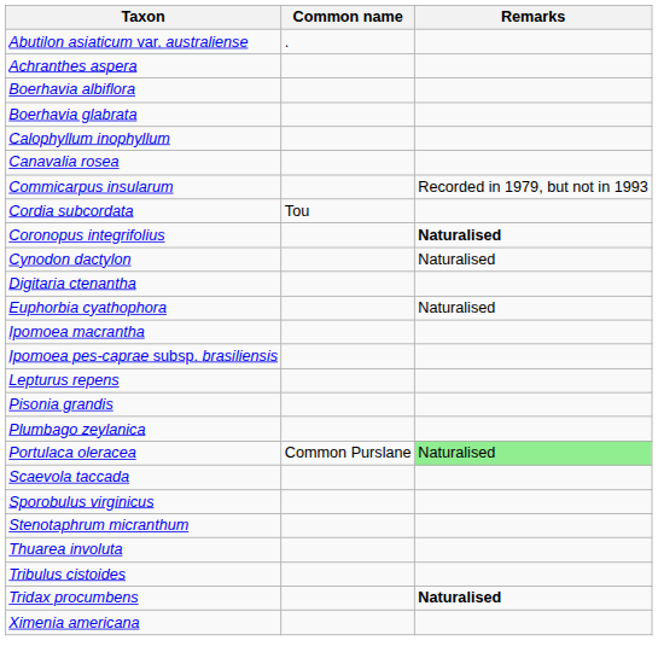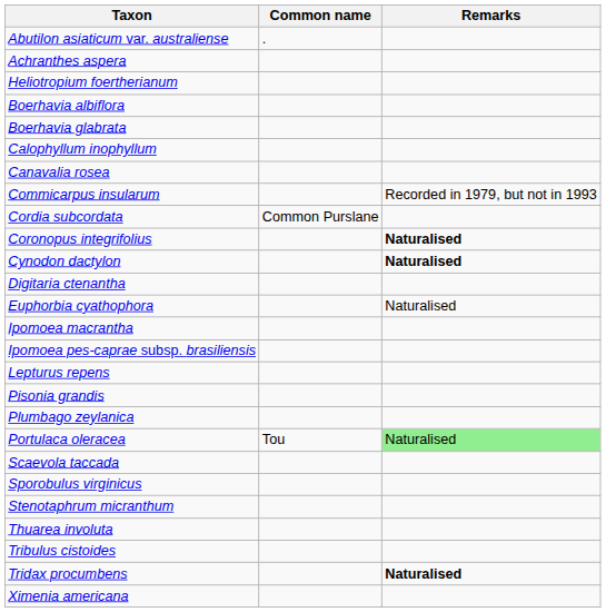+ row: Heliotropium foertherianum
Cordia subcordata | Common name: Tou -> Common Purslane
Cynodon dactylon | Remarks: normal -> bold
Portulaca oleracea | Common name: Common Purslane -> Tou
